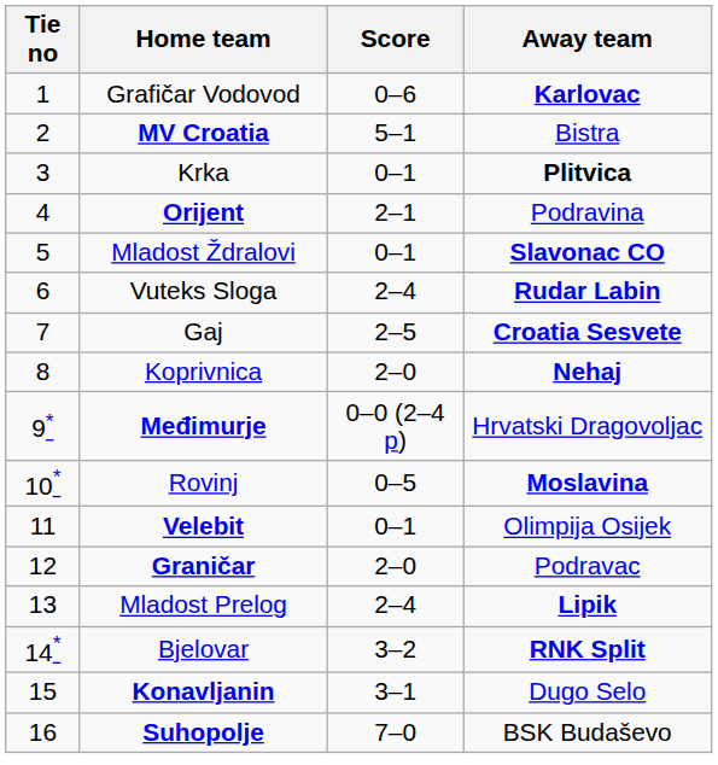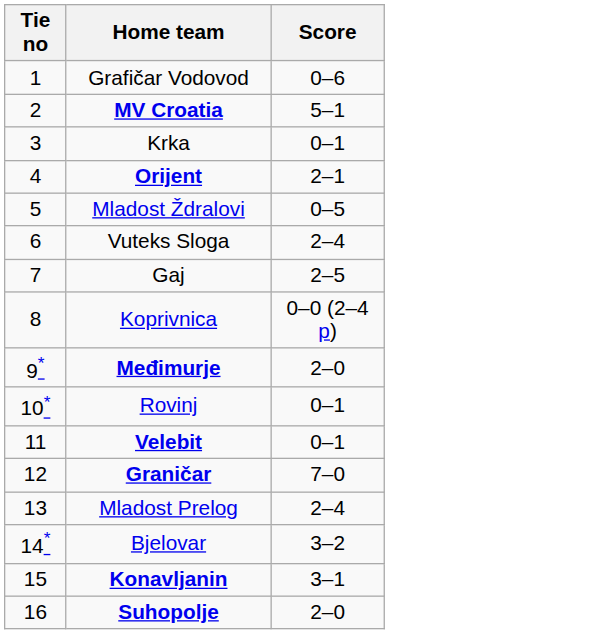- column: Away team | Karlovac | Bistra | Plitvica | Podravina | Slavonac CO | Rudar Labin | Croatia Sesvete | Nehaj | Hrvatski Dragovoljac | Moslavina | Olimpija Osijek | Podravac | Lipik | RNK Split | Dugo Selo | BSK Budaševo
Mladost Ždralovi | Score: 0–1 -> 0–5
Koprivnica | Score: 2–0 -> 0–0 (2–4 p)
Međimurje | Score: 0–0 (2–4 p) -> 2–0
Rovinj | Score: 0–5 -> 0–1
Graničar | Score: 2–0 -> 7–0
Suhopolje | Score: 7–0 -> 2–0
